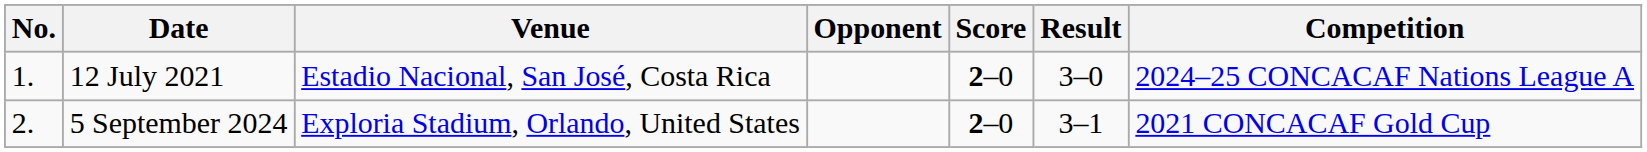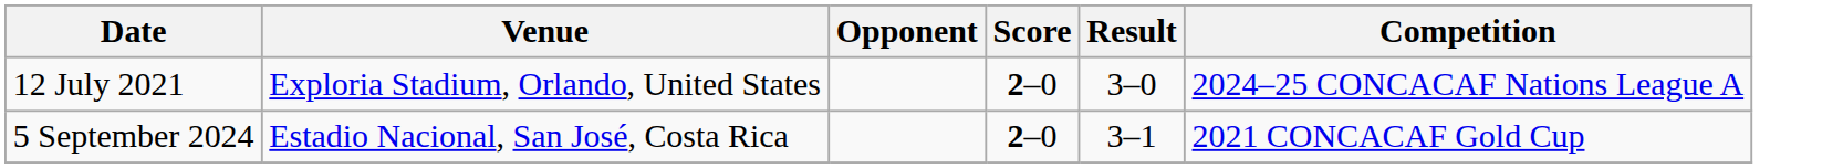- column: No. | 1. | 2.
12 July 2021 | Venue: Estadio Nacional, San José, Costa Rica -> Exploria Stadium, Orlando, United States
5 September 2024 | Venue: Exploria Stadium, Orlando, United States -> Estadio Nacional, San José, Costa Rica
